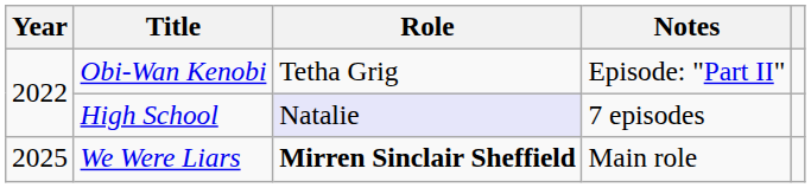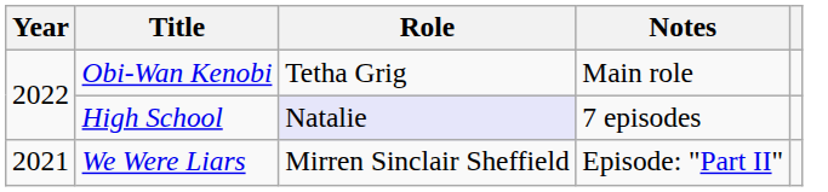Obi-Wan Kenobi | Notes: Episode: "Part II" -> Main role
We Were Liars | Year: 2025 -> 2021
We Were Liars | Role: bold -> normal
We Were Liars | Notes: Main role -> Episode: "Part II"
